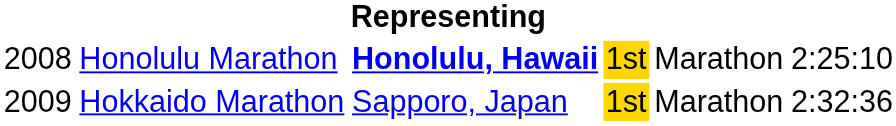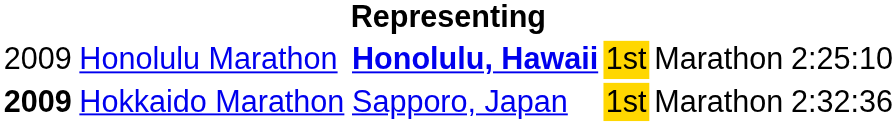Honolulu Marathon | column 1: 2008 -> 2009
Hokkaido Marathon | column 1: normal -> bold
